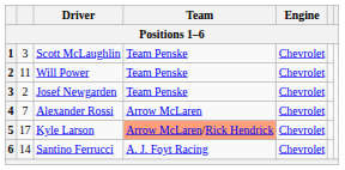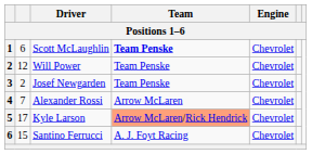Scott McLaughlin | column 2: 3 -> 6
Scott McLaughlin | Team: normal -> bold
Will Power | column 2: 11 -> 12
Santino Ferrucci | column 2: 14 -> 15
